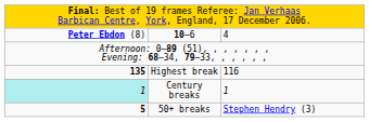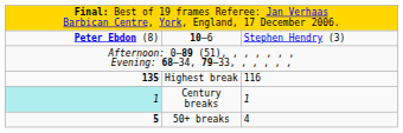10–6 | column 3: 4 -> Stephen Hendry (3)
50+ breaks | column 3: Stephen Hendry (3) -> 4
